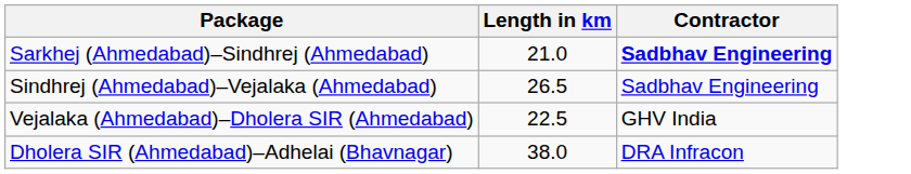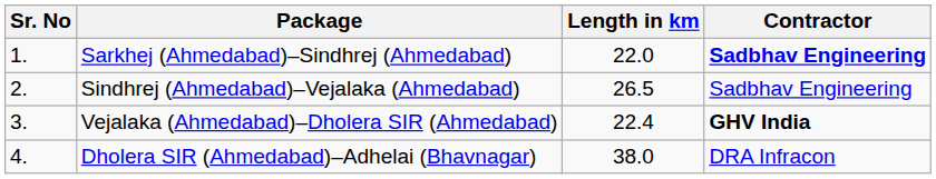+ column: Sr. No | 1. | 2. | 3. | 4.
Sarkhej (Ahmedabad)–Sindhrej (Ahmedabad) | Length in km: 21.0 -> 22.0
Vejalaka (Ahmedabad)–Dholera SIR (Ahmedabad) | Length in km: 22.5 -> 22.4
Vejalaka (Ahmedabad)–Dholera SIR (Ahmedabad) | Contractor: normal -> bold
